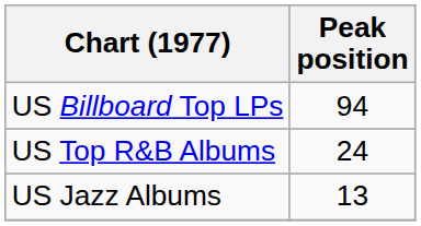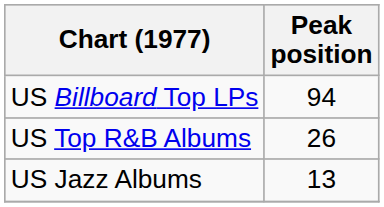US Top R&B Albums | Peak position: 24 -> 26
